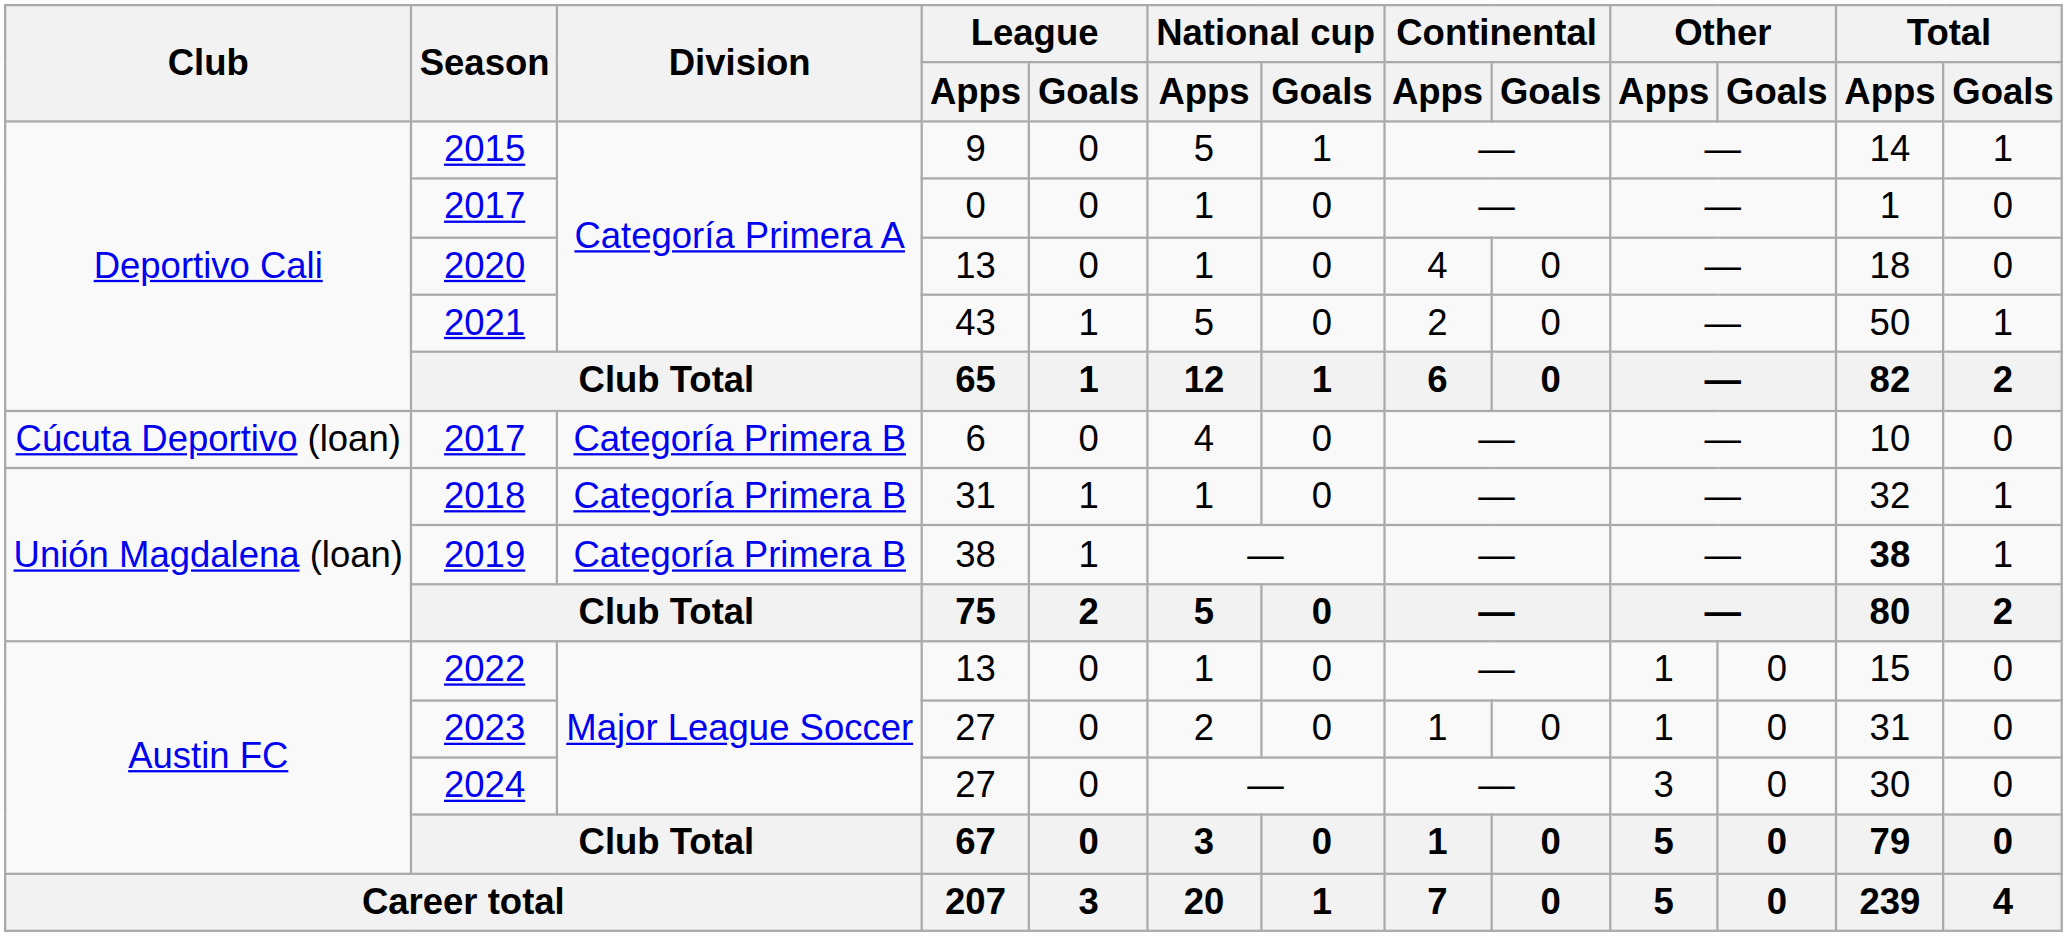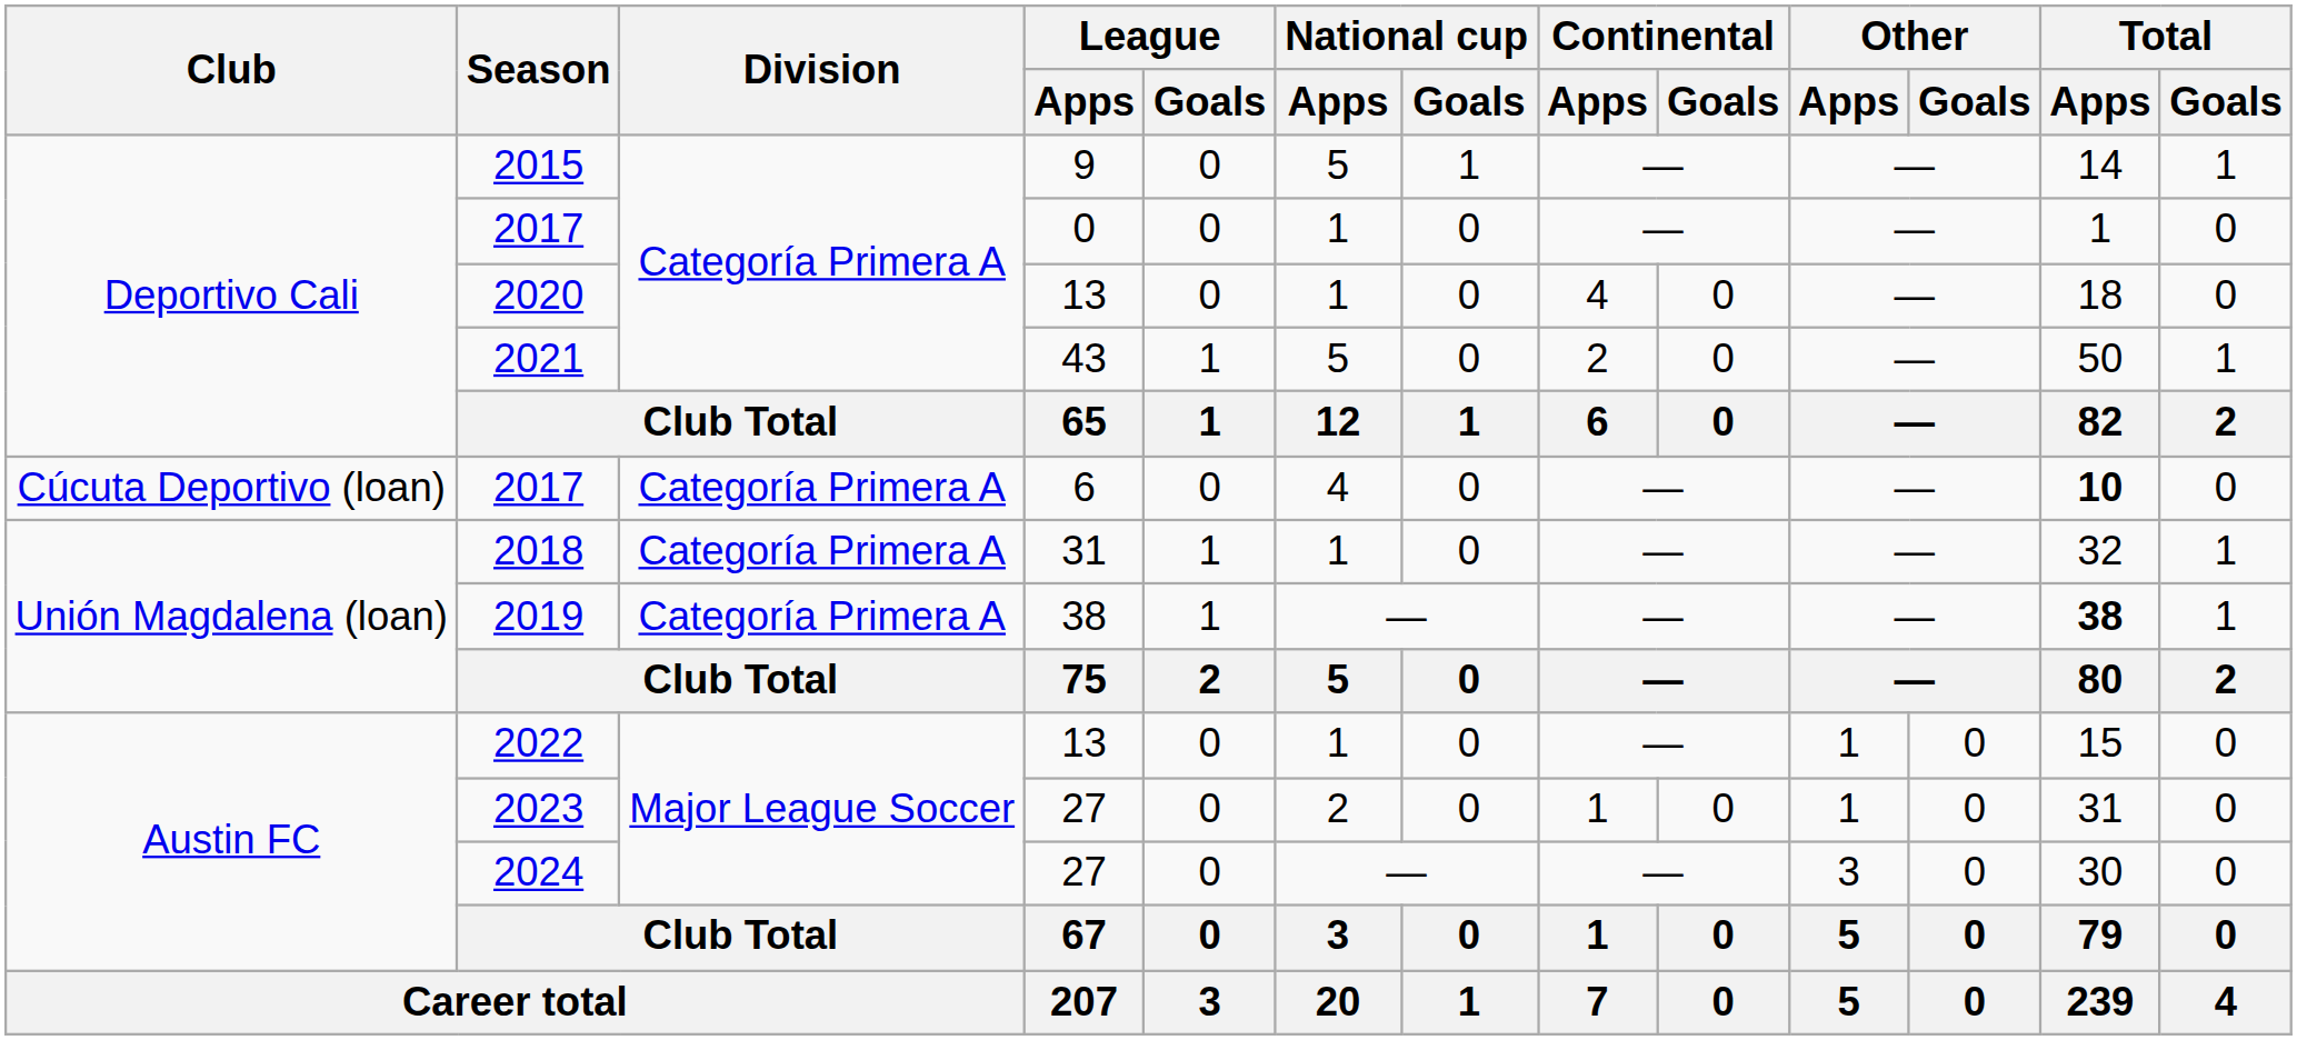2017 / 6 | Division: Categoría Primera B -> Categoría Primera A
2017 / 6 | Total / Apps: normal -> bold
2018 | Division: Categoría Primera B -> Categoría Primera A
2019 | Division: Categoría Primera B -> Categoría Primera A
